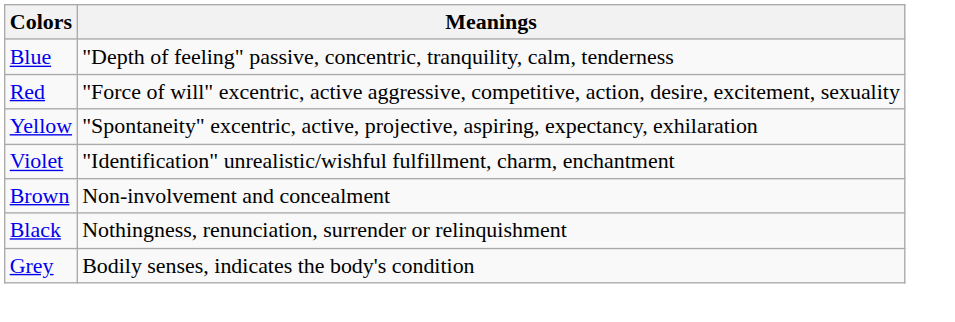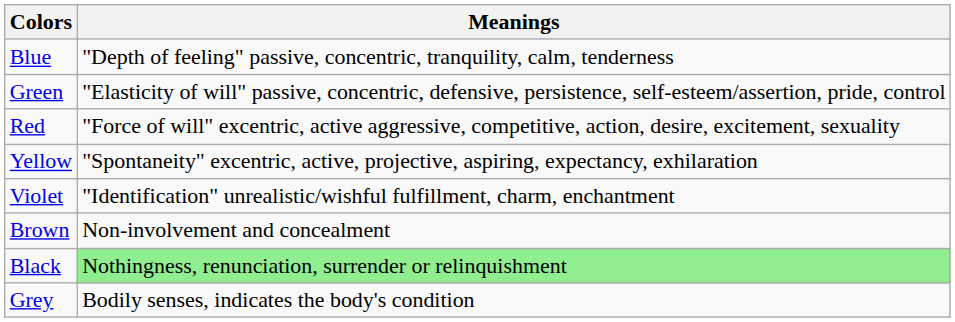+ row: Green | "Elasticity of will" passive, concentric, defensive, persistence, self-esteem/assertion, pride, control
Black | Meanings: no background -> lightgreen background
